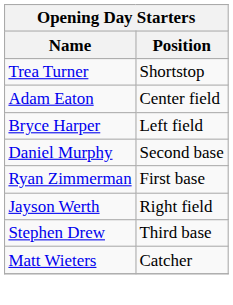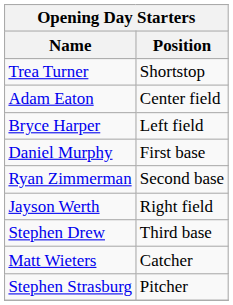Daniel Murphy | Position: Second base -> First base
Ryan Zimmerman | Position: First base -> Second base
+ row: Stephen Strasburg | Pitcher
